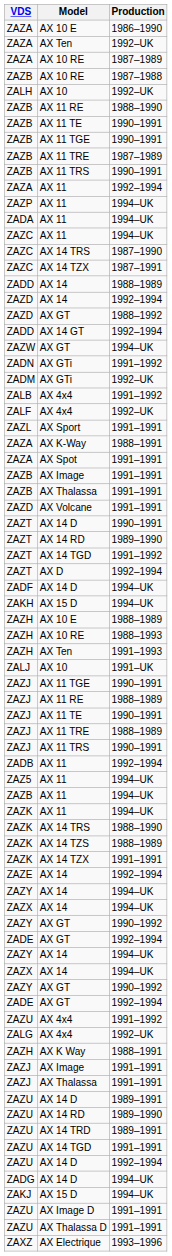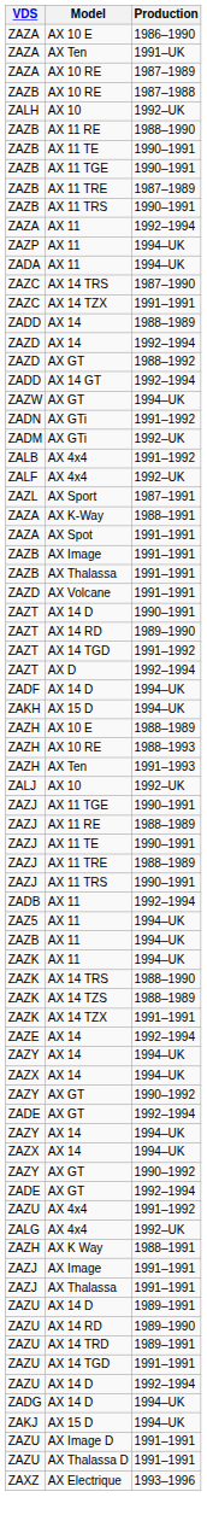ZAZA / AX Ten | Production: 1992–UK -> 1991–UK
- row: ZAZC | AX 11 | 1994–UK
ZAZC / AX 14 TZX | Production: 1987–1991 -> 1991–1991
AX Sport | Production: 1991–1991 -> 1987–1991
ZALJ / AX 10 | Production: 1991–UK -> 1992–UK
